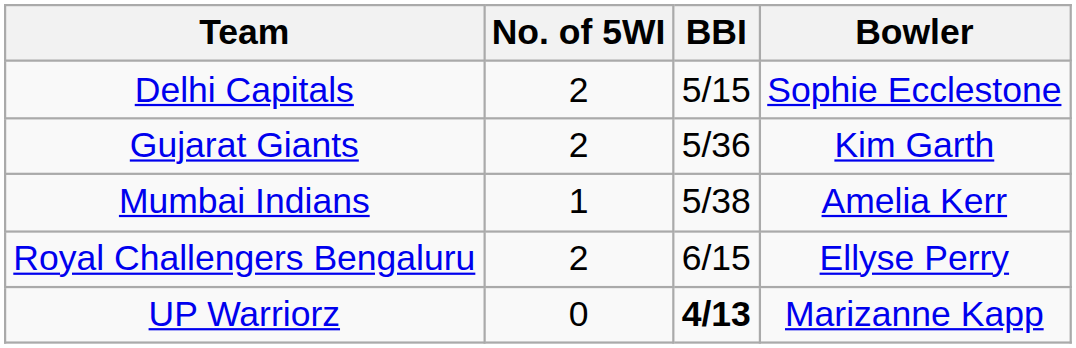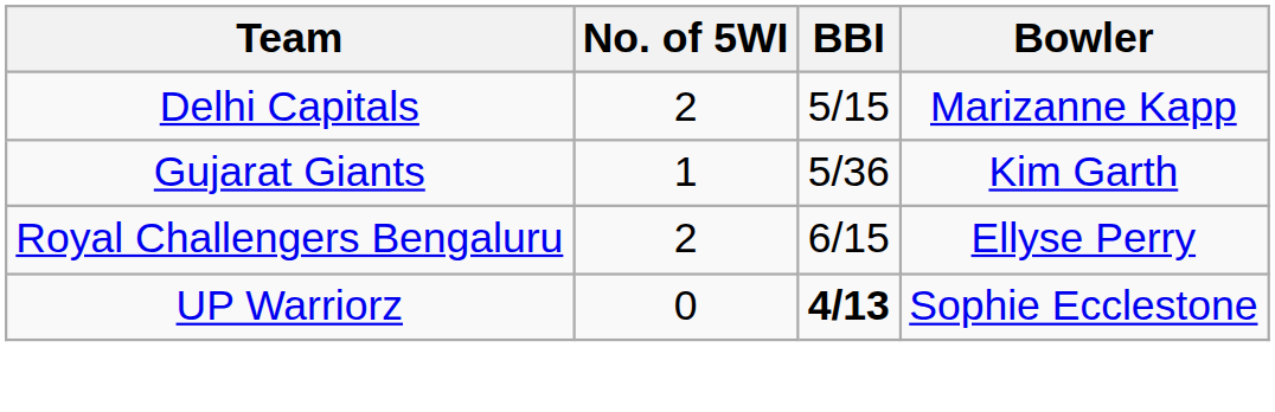Delhi Capitals | Bowler: Sophie Ecclestone -> Marizanne Kapp
Gujarat Giants | No. of 5WI: 2 -> 1
- row: Mumbai Indians | 1 | 5/38 | Amelia Kerr
UP Warriorz | Bowler: Marizanne Kapp -> Sophie Ecclestone
